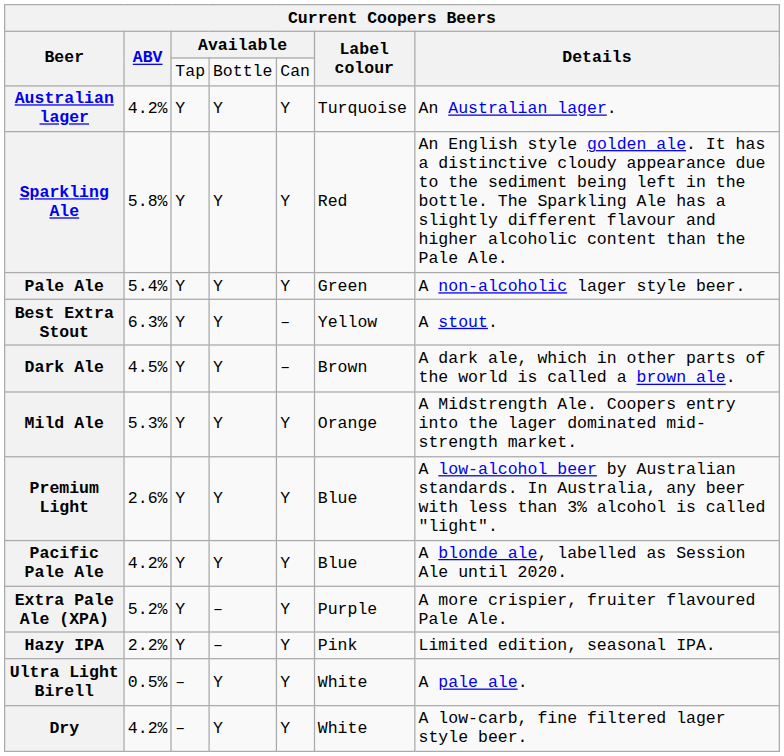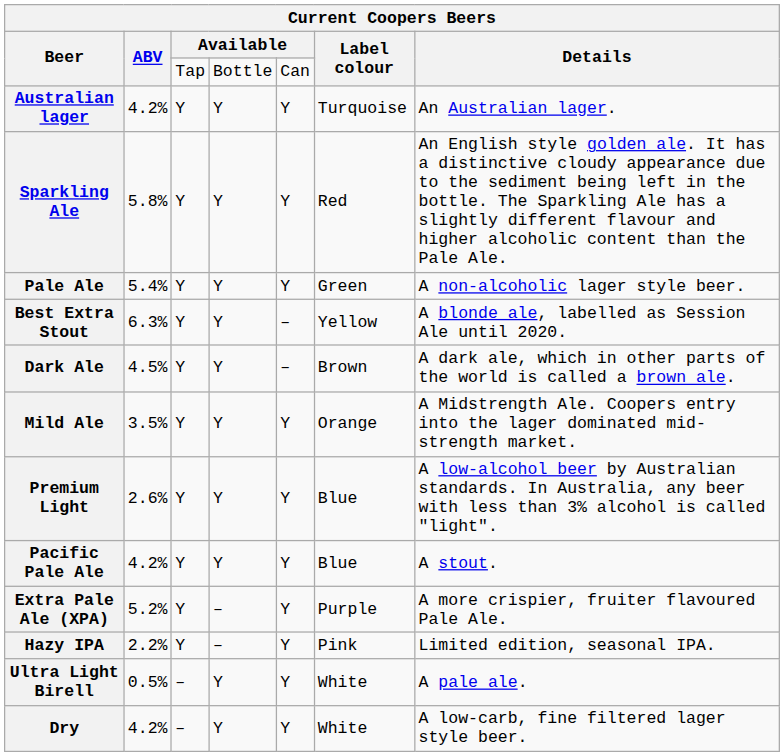Best Extra Stout | Details: A stout. -> A blonde ale, labelled as Session Ale until 2020.
Mild Ale | ABV: 5.3% -> 3.5%
Pacific Pale Ale | Details: A blonde ale, labelled as Session Ale until 2020. -> A stout.
